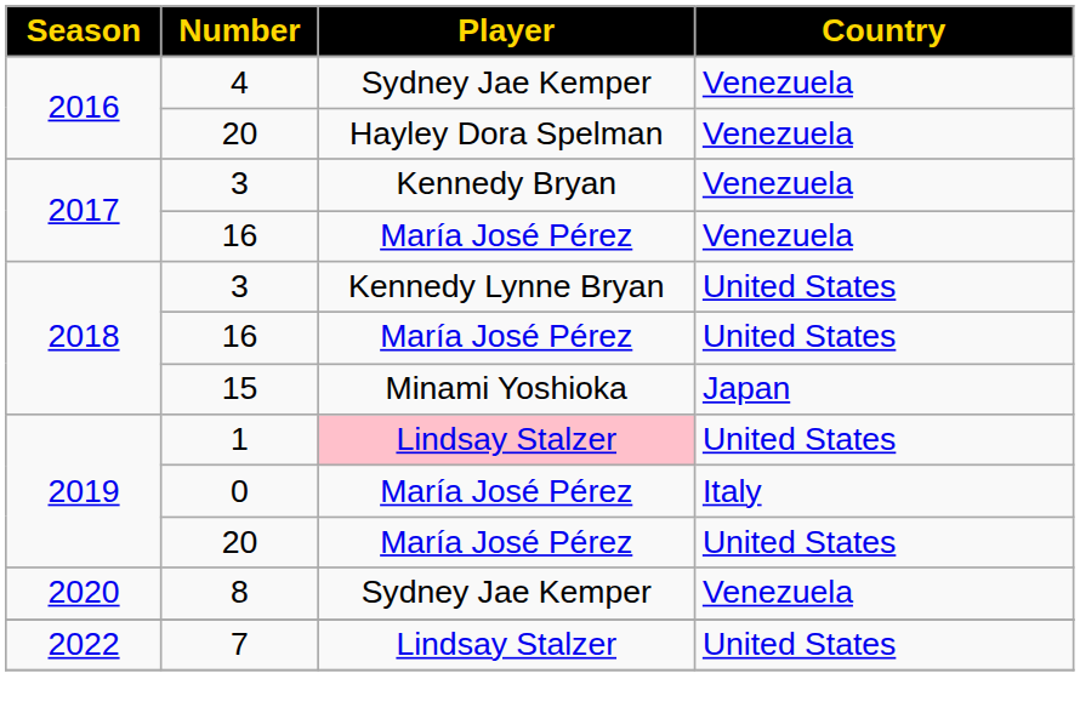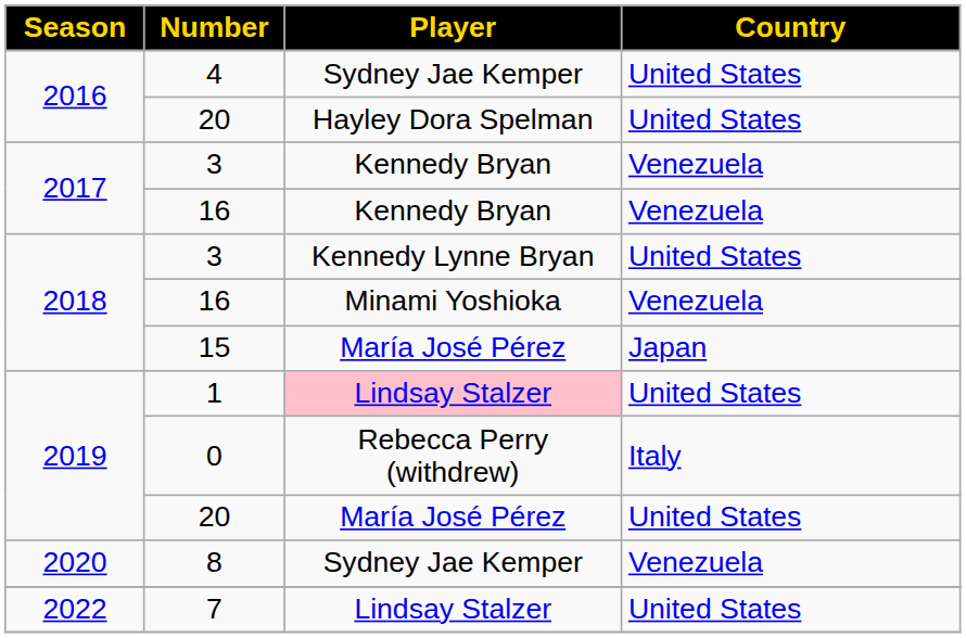4 | Country: Venezuela -> United States
2016 / 20 | Country: Venezuela -> United States
2017 / 16 | Player: María José Pérez -> Kennedy Bryan
2018 / 16 | Player: María José Pérez -> Minami Yoshioka
2018 / 16 | Country: United States -> Venezuela
15 | Player: Minami Yoshioka -> María José Pérez
0 | Player: María José Pérez -> Rebecca Perry (withdrew)
